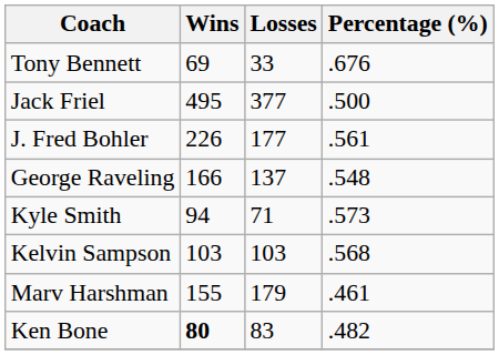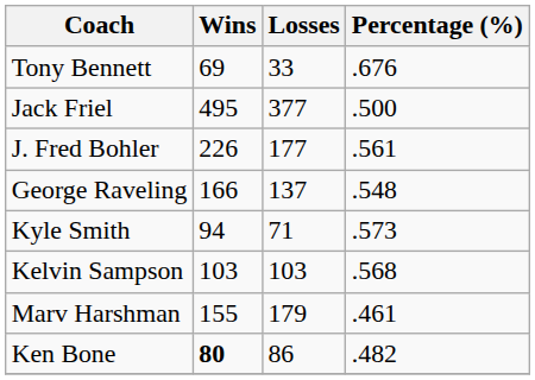Ken Bone | Losses: 83 -> 86
